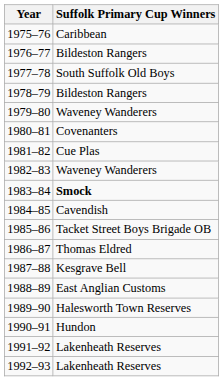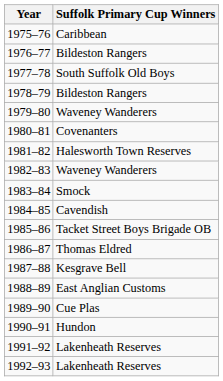1981–82 | Suffolk Primary Cup Winners: Cue Plas -> Halesworth Town Reserves
1983–84 | Suffolk Primary Cup Winners: bold -> normal
1989–90 | Suffolk Primary Cup Winners: Halesworth Town Reserves -> Cue Plas
